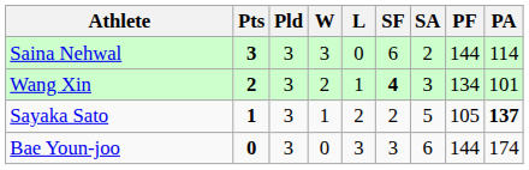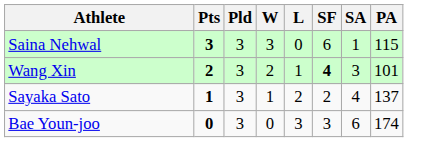- column: PF | 144 | 134 | 105 | 144
Saina Nehwal | SA: 2 -> 1
Saina Nehwal | PA: 114 -> 115
Sayaka Sato | SA: 5 -> 4
Sayaka Sato | PA: bold -> normal
